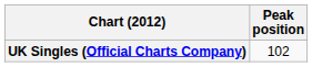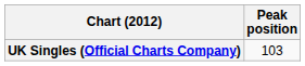UK Singles (Official Charts Company) | Peak position: 102 -> 103
